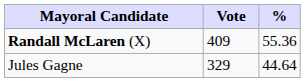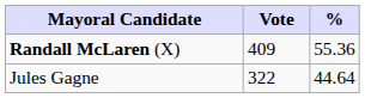Jules Gagne | Vote: 329 -> 322
